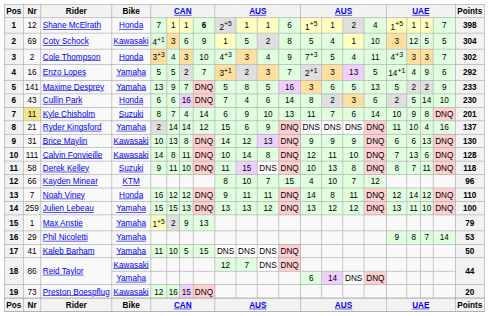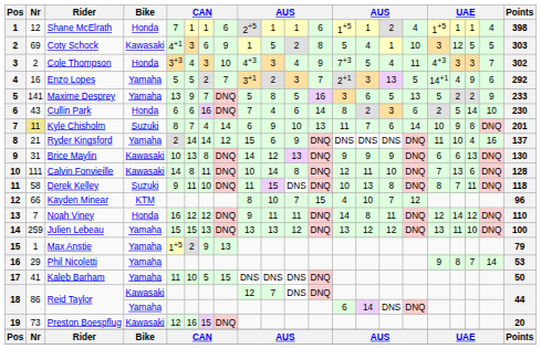Shane McElrath | column 8: bold -> normal
Shane McElrath | column 20: 7 -> 4
Coty Schock | Points: 304 -> 303
